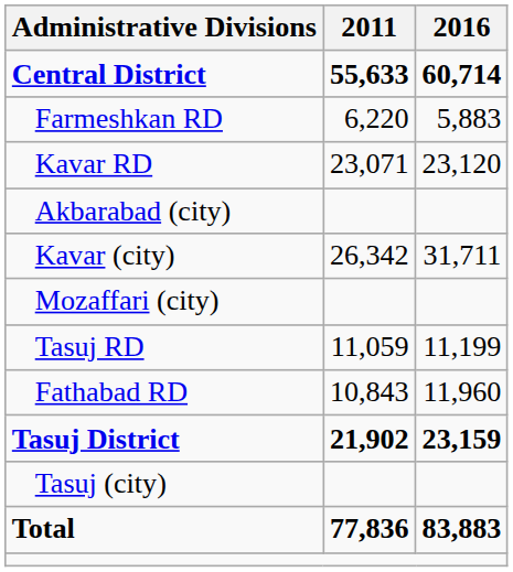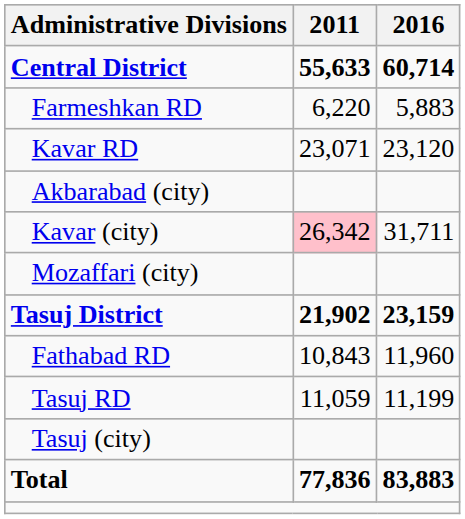Kavar (city) | 2011: no background -> pink background
rows swapped: Tasuj District <-> Tasuj RD
